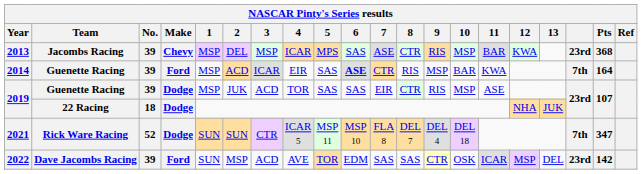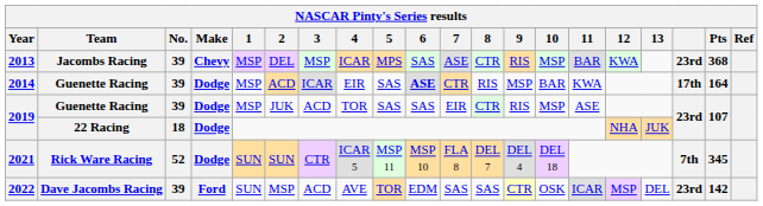2014 | Make: Ford -> Dodge
2014 | column 18: 7th -> 17th
2021 | Pts: 347 -> 345
